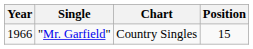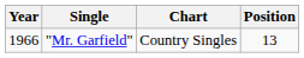"Mr. Garfield" | Position: 15 -> 13
